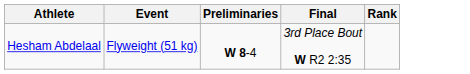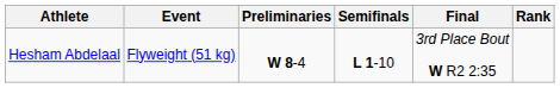+ column: Semifinals | L 1-10
